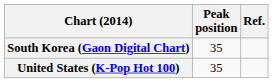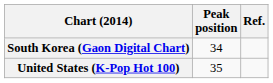South Korea (Gaon Digital Chart) | Peak position: 35 -> 34
